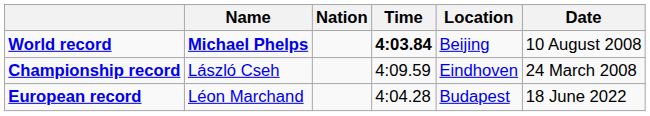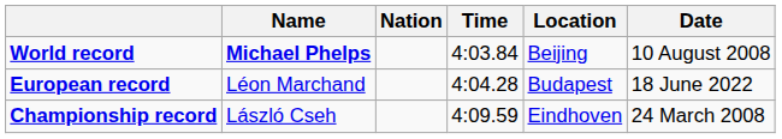World record | Time: bold -> normal
rows swapped: European record <-> Championship record
